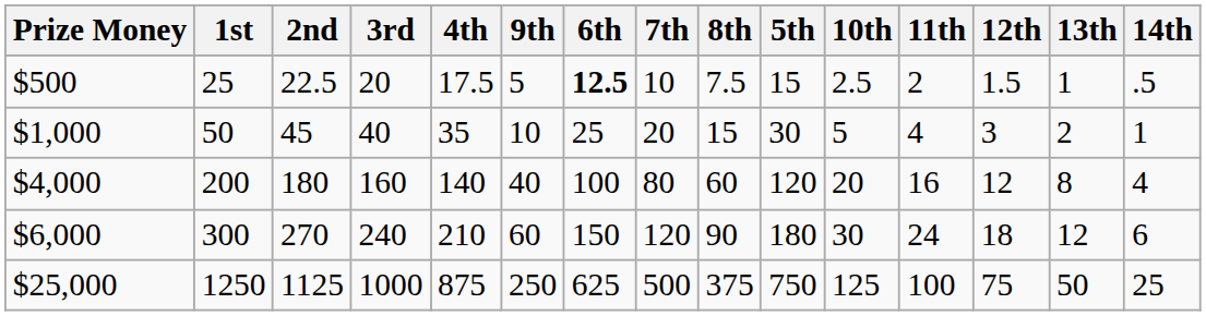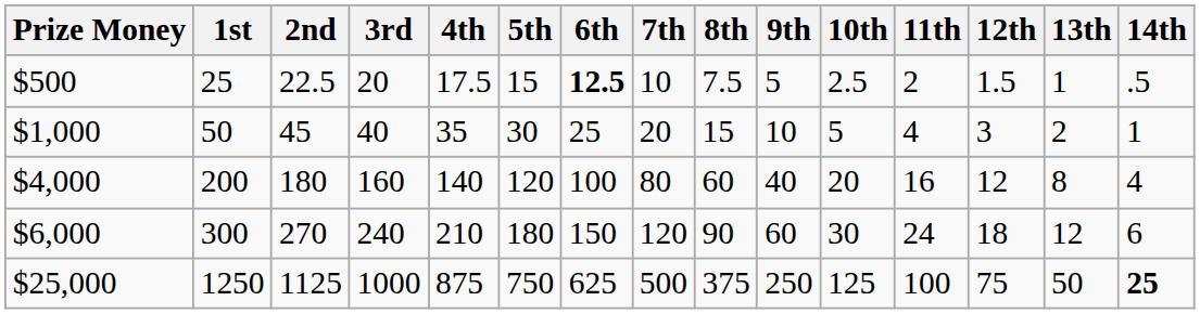columns swapped: 5th <-> 9th
$25,000 | 14th: normal -> bold
